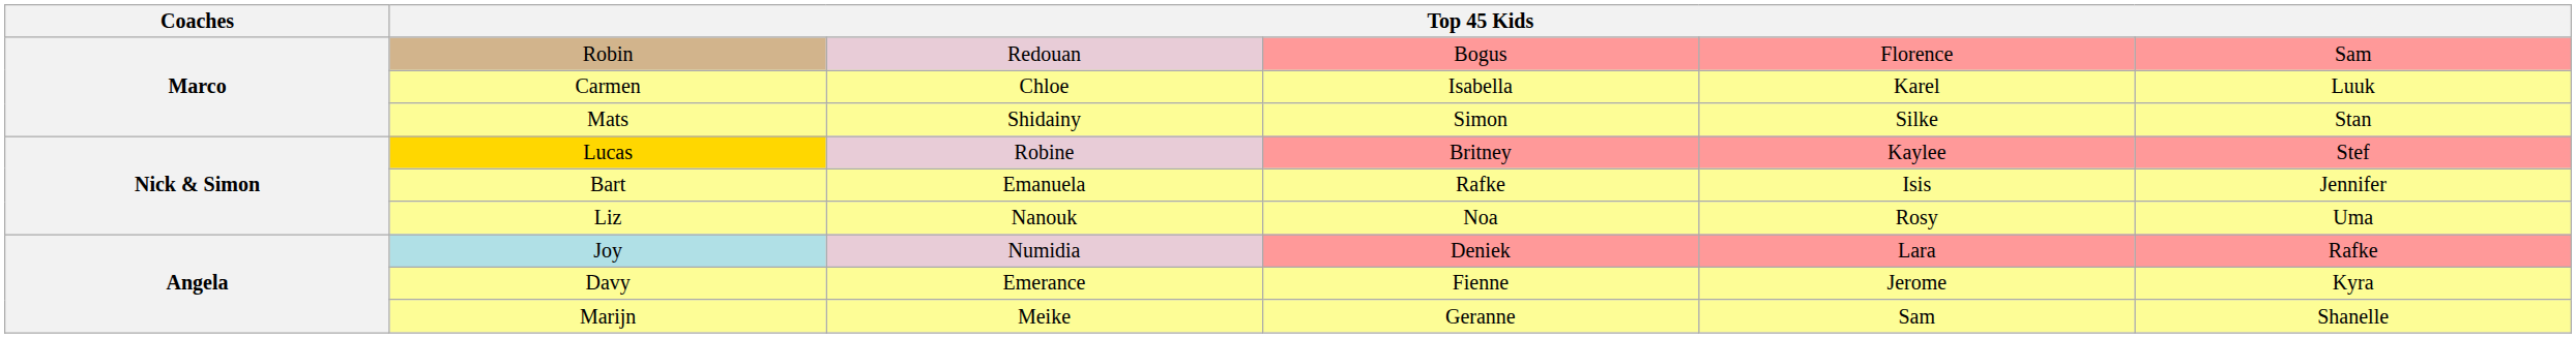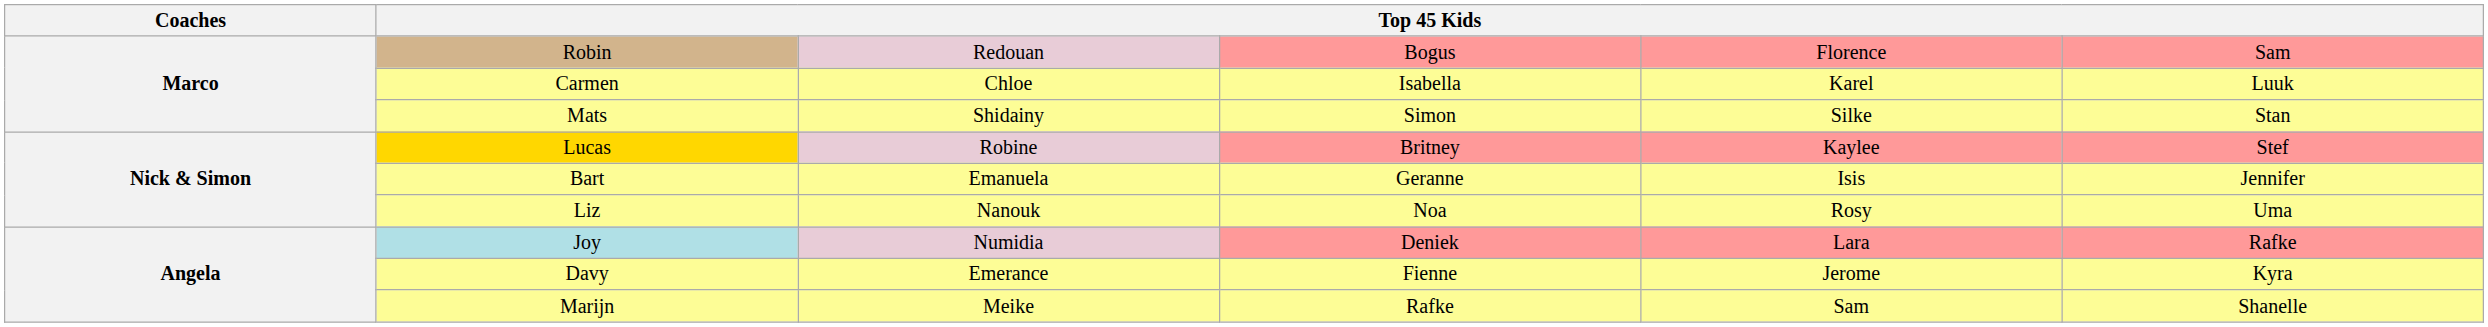Bart | column 4: Rafke -> Geranne
Marijn | column 4: Geranne -> Rafke
